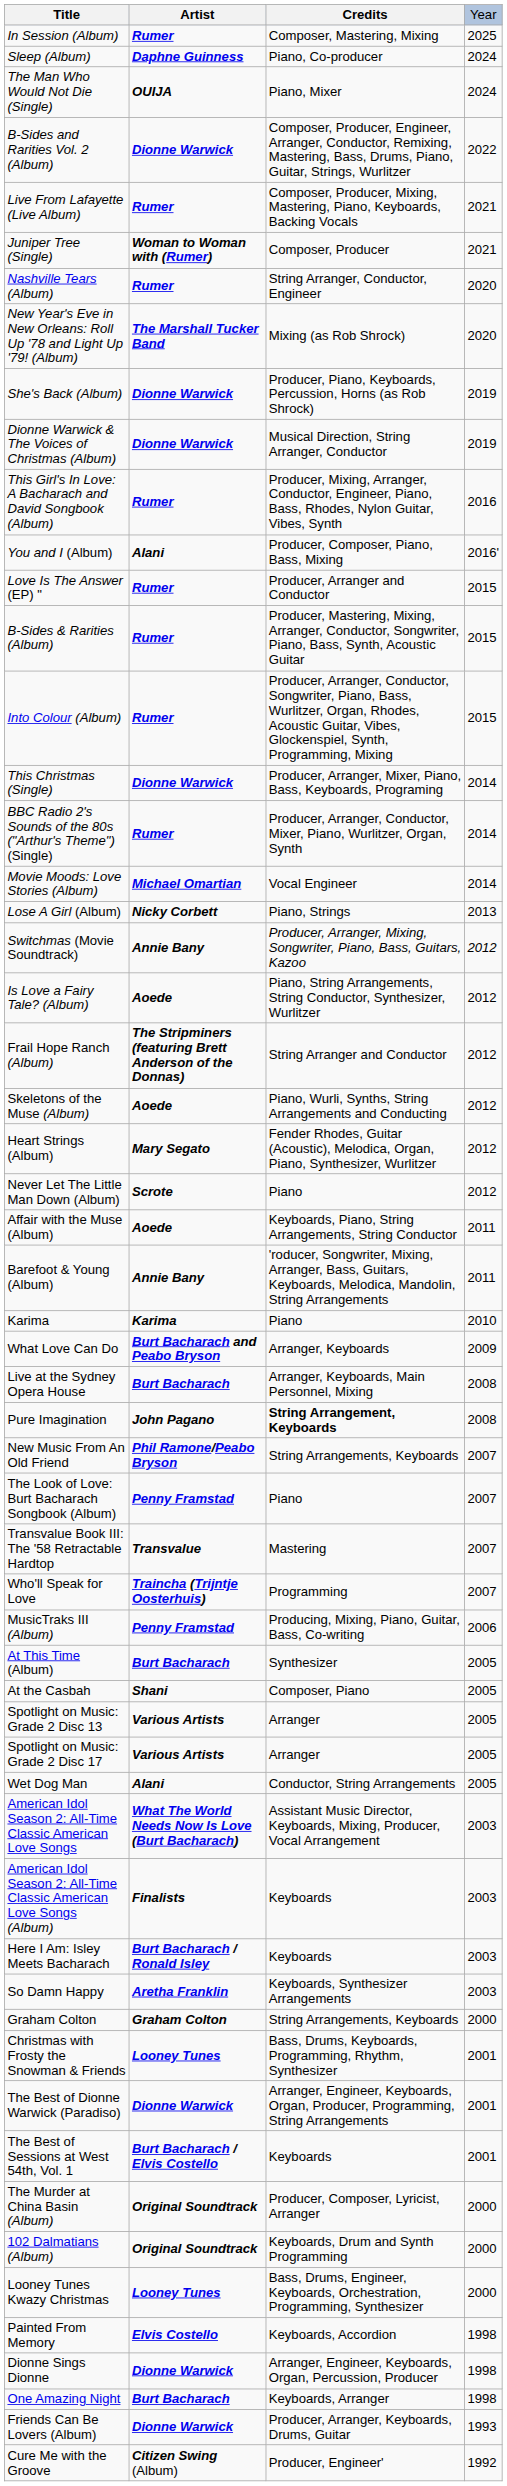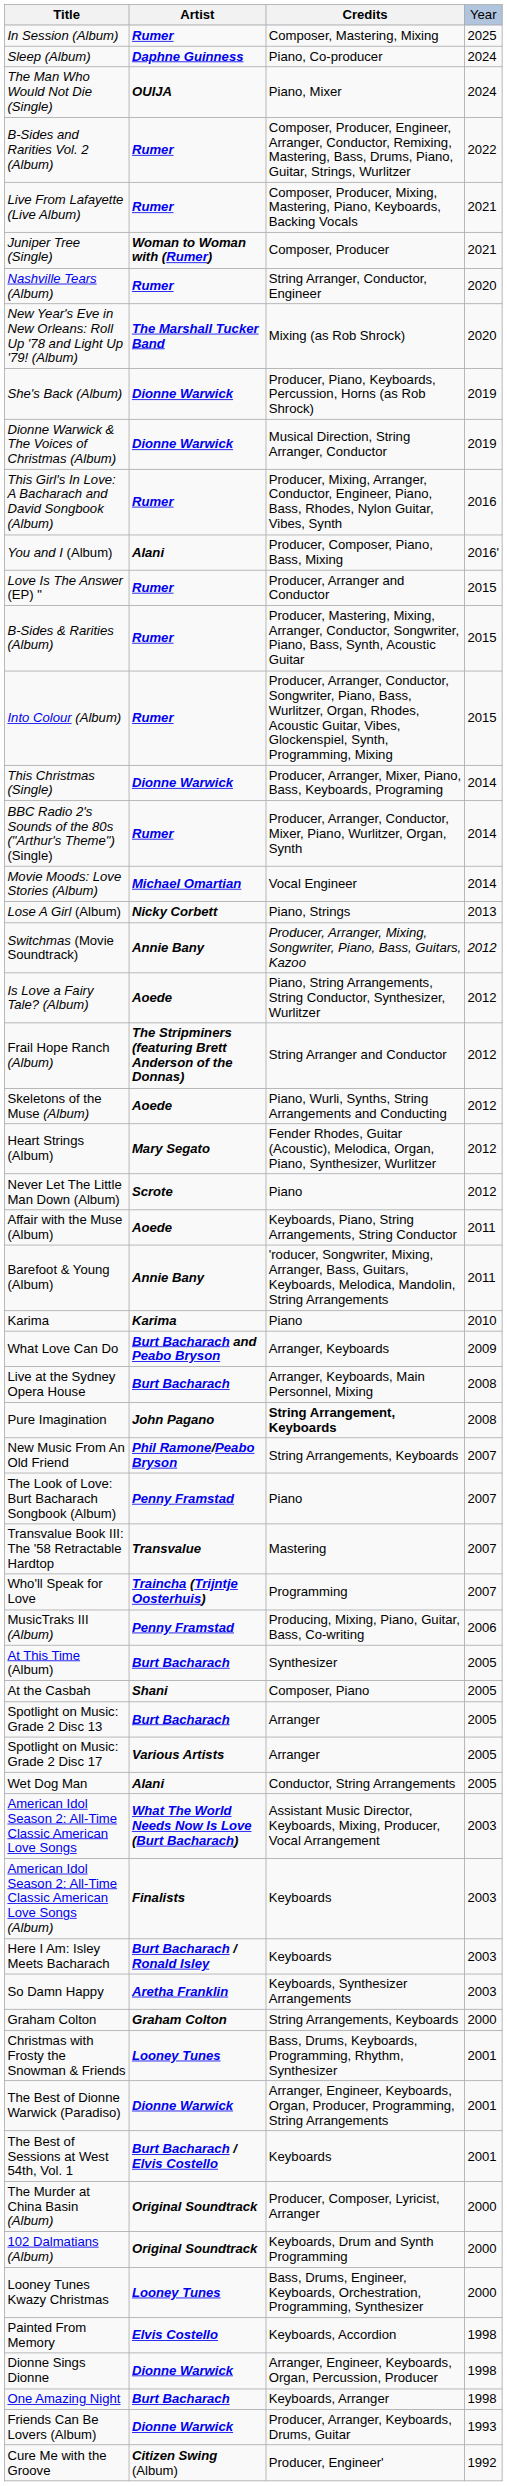B-Sides and Rarities Vol. 2 (Album) | column 2: Dionne Warwick -> Rumer
Spotlight on Music: Grade 2 Disc 13 | column 2: Various Artists -> Burt Bacharach
